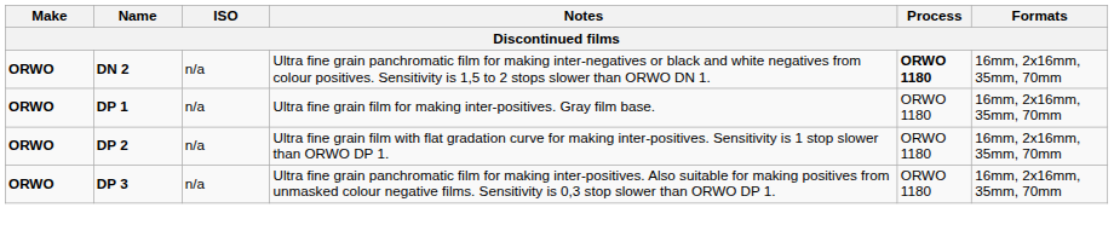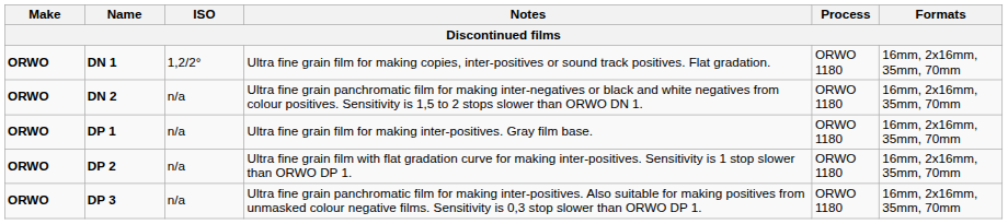+ row: ORWO | DN 1 | 1,2/2° | Ultra fine grain film for making copies, inter-positives or sound track positives. Flat gradation. | ORWO 1180 | 16mm, 2x16mm, 35mm, 70mm
DN 2 | Process: bold -> normal
